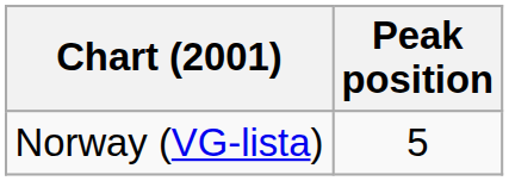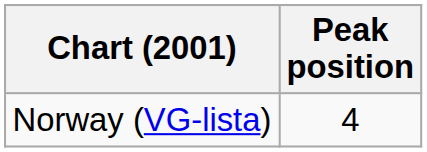Norway (VG-lista) | Peak position: 5 -> 4
